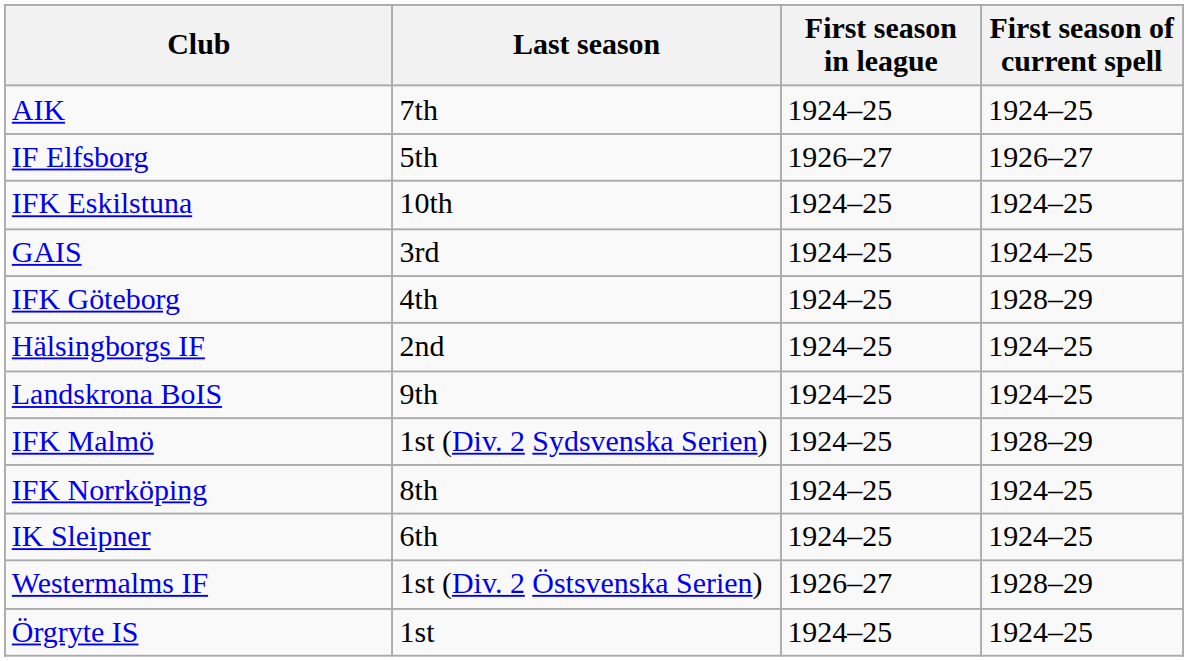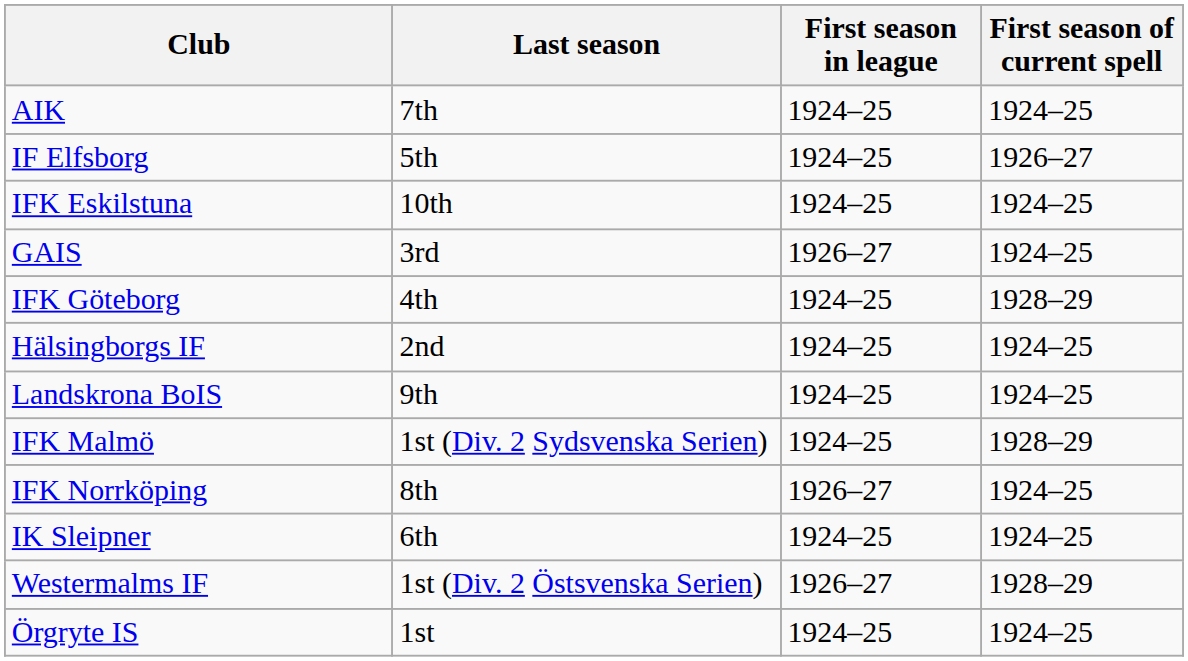IF Elfsborg | First season in league: 1926–27 -> 1924–25
GAIS | First season in league: 1924–25 -> 1926–27
IFK Norrköping | First season in league: 1924–25 -> 1926–27
